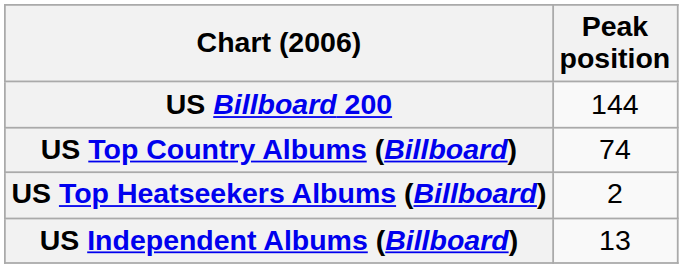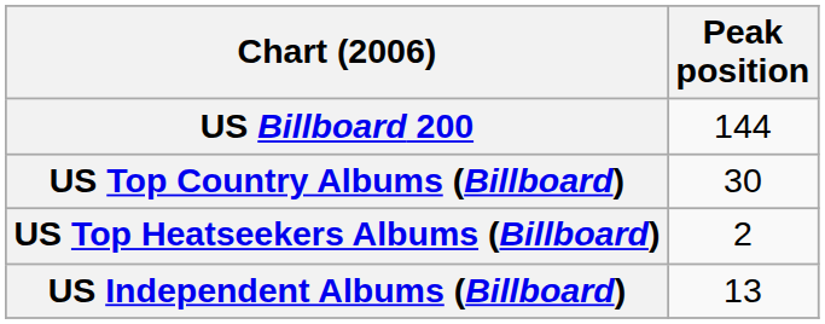US Top Country Albums (Billboard) | Peak position: 74 -> 30
